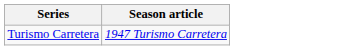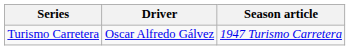+ column: Driver | Oscar Alfredo Gálvez
